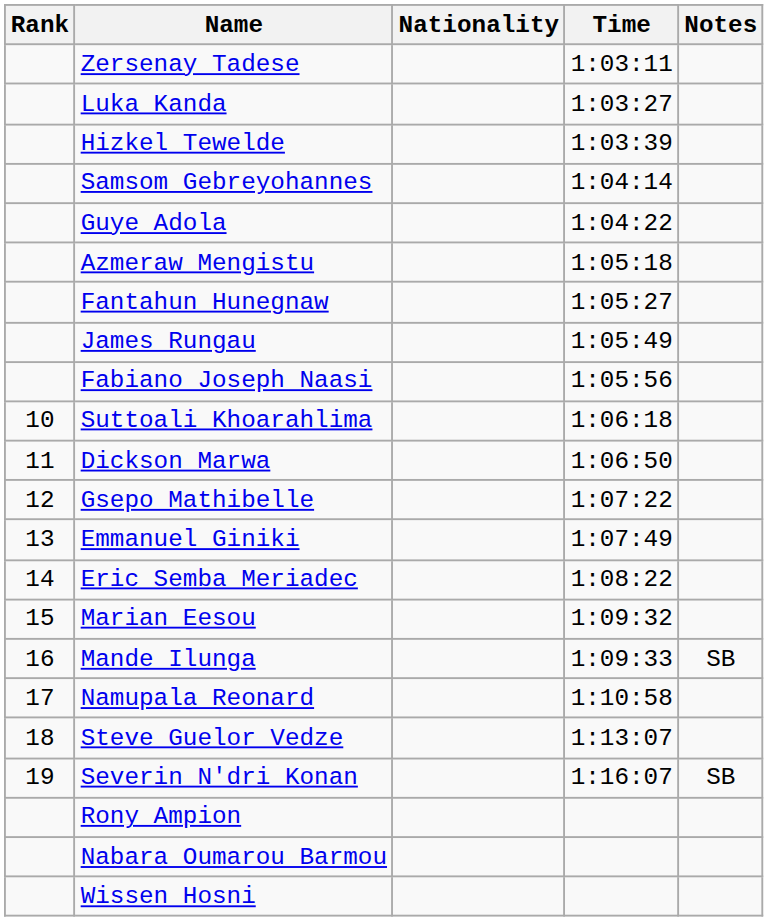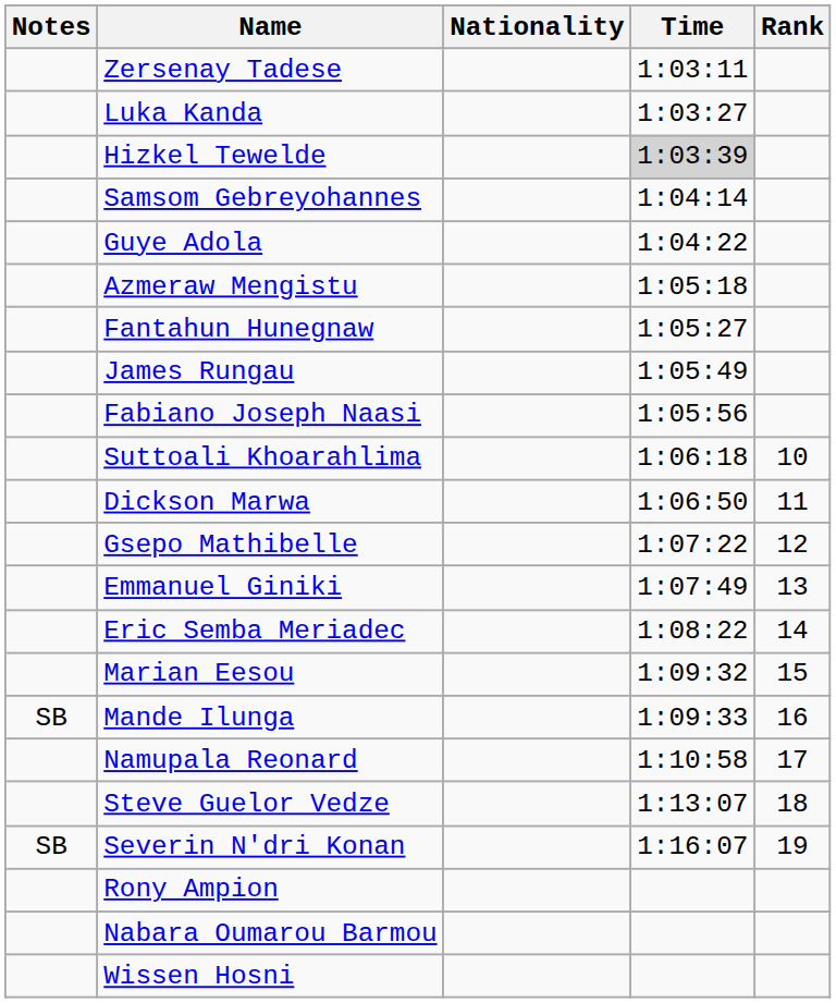columns swapped: Rank <-> Notes
Hizkel Tewelde | Time: no background -> lightgrey background
